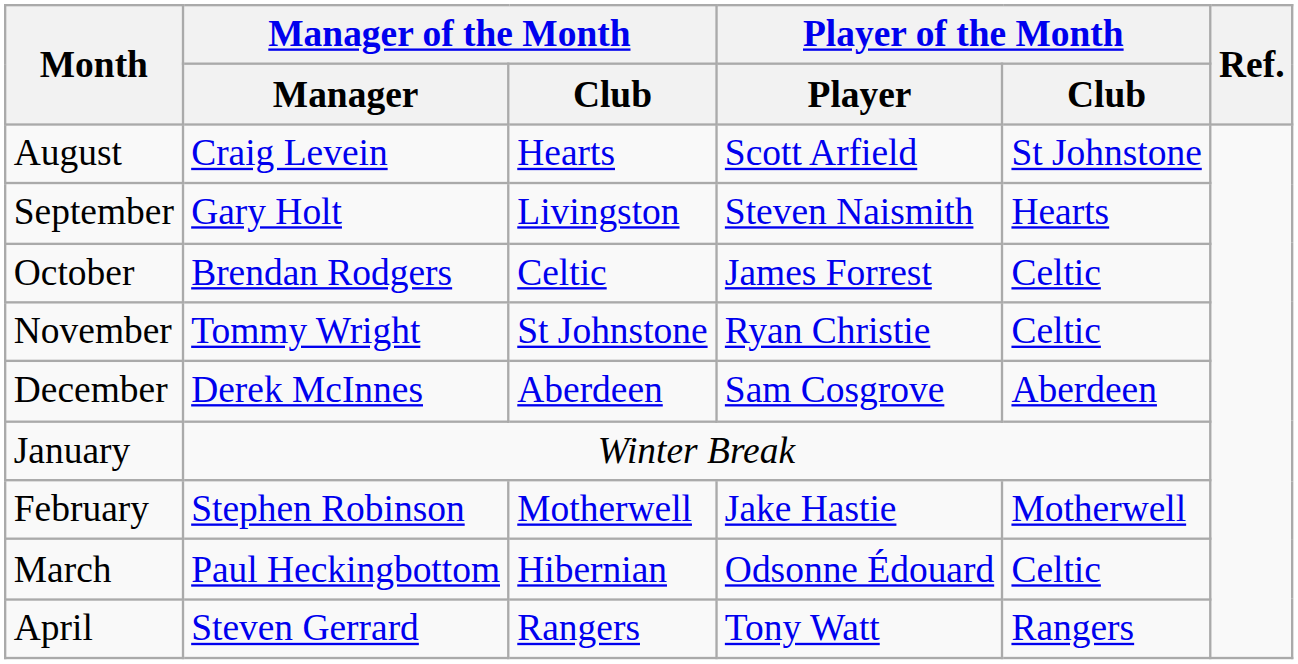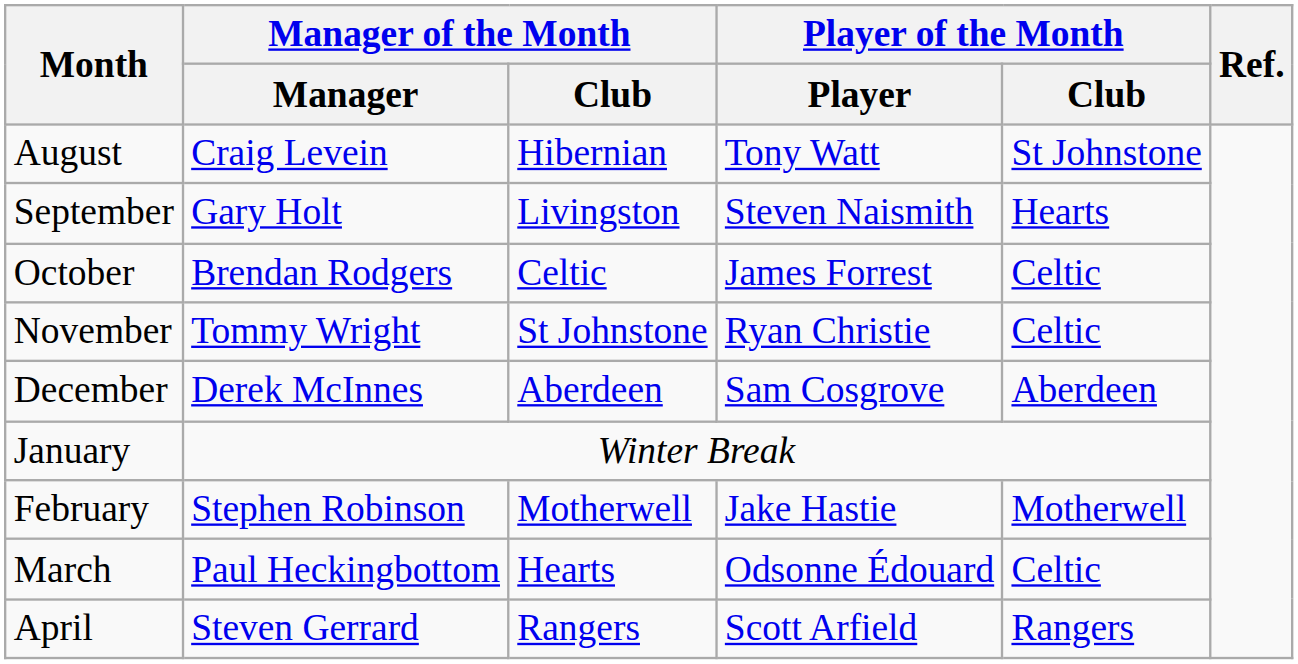August | Manager of the Month / Club: Hearts -> Hibernian
August | Player of the Month / Player: Scott Arfield -> Tony Watt
March | Manager of the Month / Club: Hibernian -> Hearts
April | Player of the Month / Player: Tony Watt -> Scott Arfield
